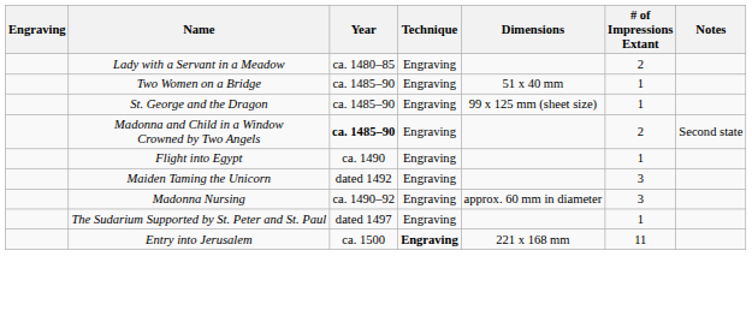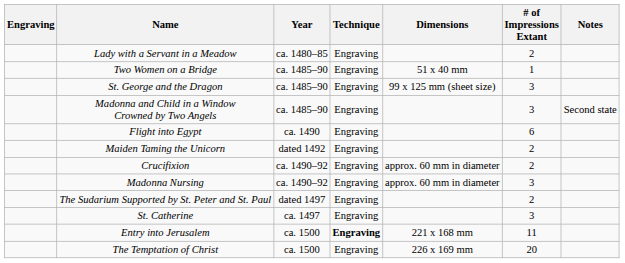St. George and the Dragon | # of Impressions Extant: 1 -> 3
Madonna and Child in a Window Crowned by Two Angels | Year: bold -> normal
Madonna and Child in a Window Crowned by Two Angels | # of Impressions Extant: 2 -> 3
Flight into Egypt | # of Impressions Extant: 1 -> 6
Maiden Taming the Unicorn | # of Impressions Extant: 3 -> 2
+ row: Crucifixion | ca. 1490–92 | Engraving | approx. 60 mm in diameter | 2
The Sudarium Supported by St. Peter and St. Paul | # of Impressions Extant: 1 -> 2
+ row: St. Catherine | ca. 1497 | Engraving | 3
+ row: The Temptation of Christ | ca. 1500 | Engraving | 226 x 169 mm | 20
